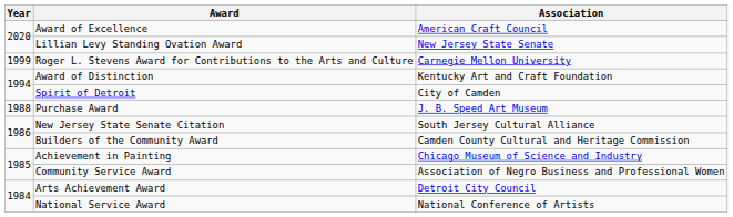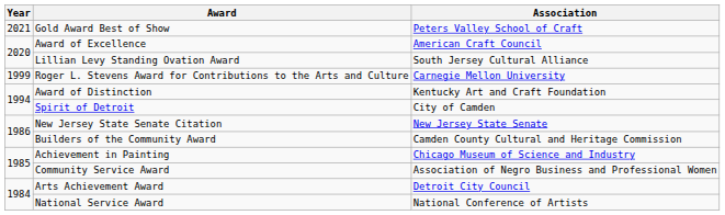+ row: 2021 | Gold Award Best of Show | Peters Valley School of Craft
Lillian Levy Standing Ovation Award | Association: New Jersey State Senate -> South Jersey Cultural Alliance
- row: 1988 | Purchase Award | J. B. Speed Art Museum
New Jersey State Senate Citation | Association: South Jersey Cultural Alliance -> New Jersey State Senate
